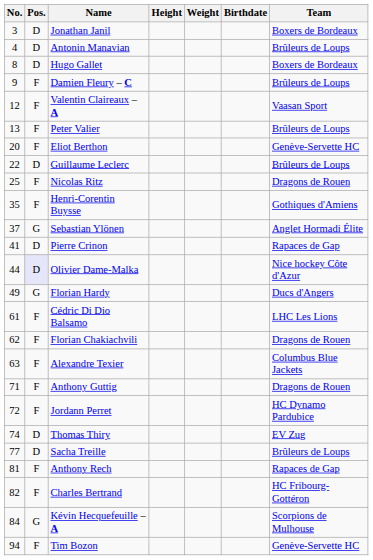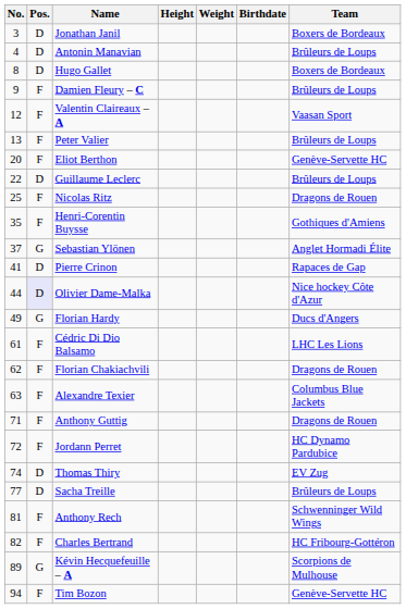Anthony Rech | Team: Rapaces de Gap -> Schwenninger Wild Wings
Kévin Hecquefeuille – A | No.: 84 -> 89
